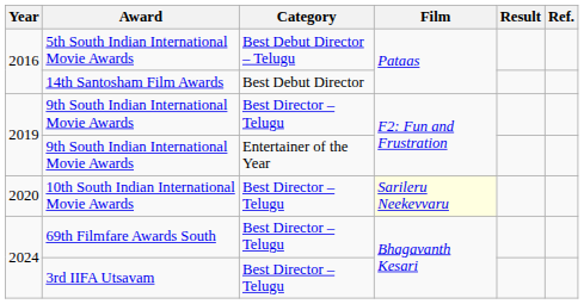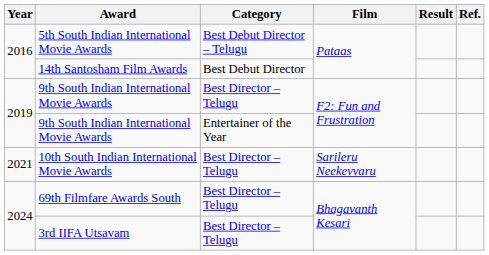10th South Indian International Movie Awards | Year: 2020 -> 2021
10th South Indian International Movie Awards | Film: lightyellow background -> no background
